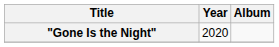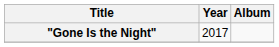"Gone Is the Night" | Year: 2020 -> 2017
